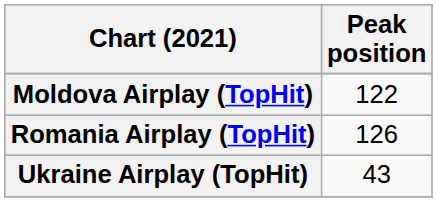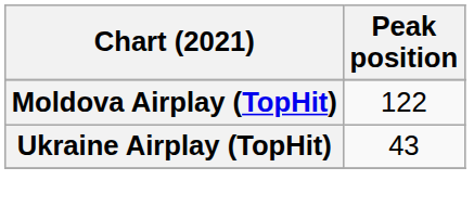- row: Romania Airplay (TopHit) | 126
